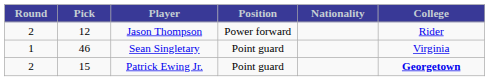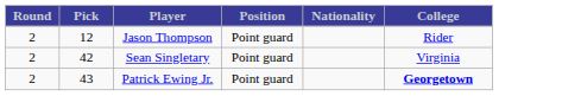Jason Thompson | Position: Power forward -> Point guard
Sean Singletary | Round: 1 -> 2
Sean Singletary | Pick: 46 -> 42
Patrick Ewing Jr. | Pick: 15 -> 43
